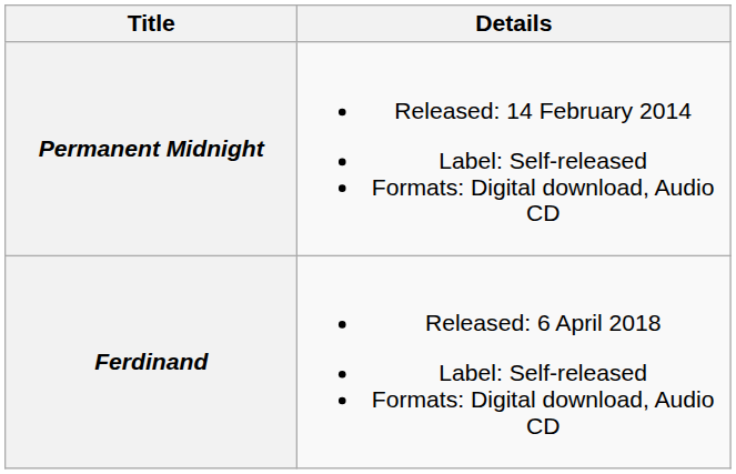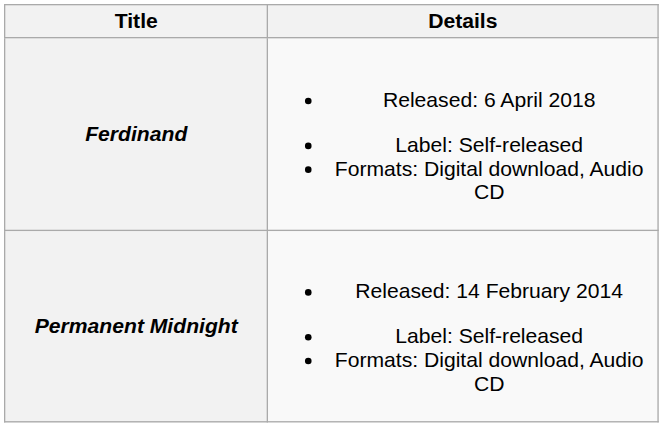rows swapped: Permanent Midnight <-> Ferdinand
